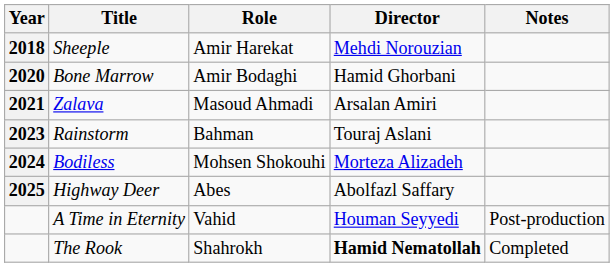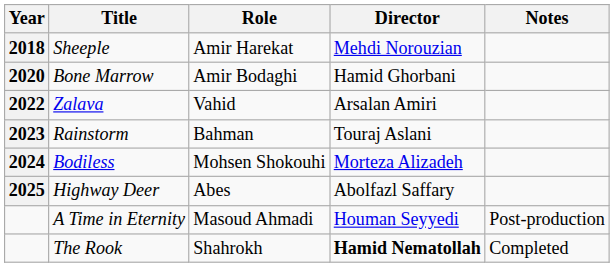Zalava | Year: 2021 -> 2022
Zalava | Role: Masoud Ahmadi -> Vahid
A Time in Eternity | Role: Vahid -> Masoud Ahmadi
